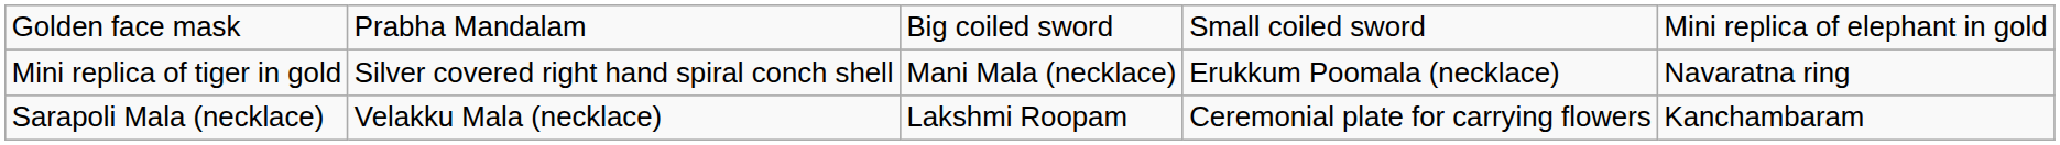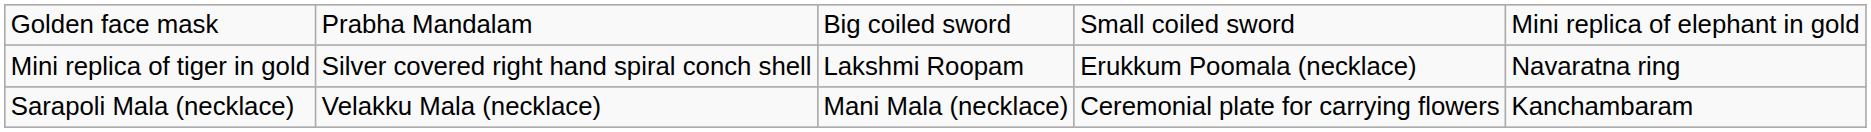Mini replica of tiger in gold | column 3: Mani Mala (necklace) -> Lakshmi Roopam
Sarapoli Mala (necklace) | column 3: Lakshmi Roopam -> Mani Mala (necklace)
